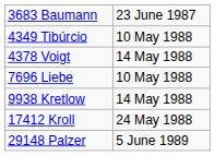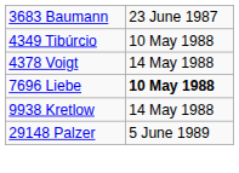7696 Liebe | column 2: normal -> bold
- row: 17412 Kroll | 24 May 1988
